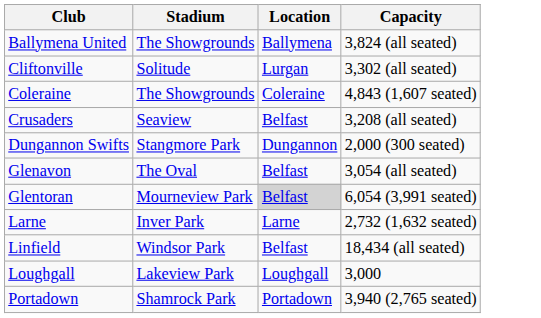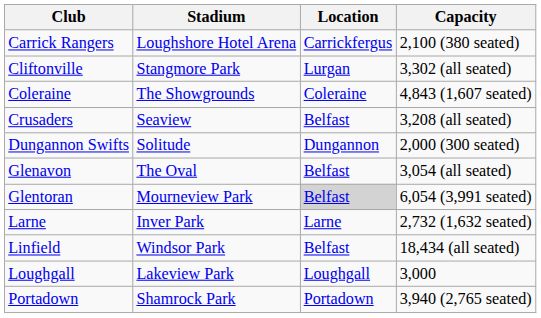- row: Ballymena United | The Showgrounds | Ballymena | 3,824 (all seated)
+ row: Carrick Rangers | Loughshore Hotel Arena | Carrickfergus | 2,100 (380 seated)
Cliftonville | Stadium: Solitude -> Stangmore Park
Dungannon Swifts | Stadium: Stangmore Park -> Solitude
